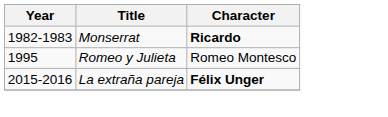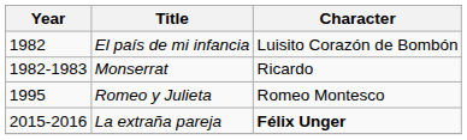+ row: 1982 | El país de mi infancia | Luisito Corazón de Bombón
Monserrat | Character: bold -> normal
